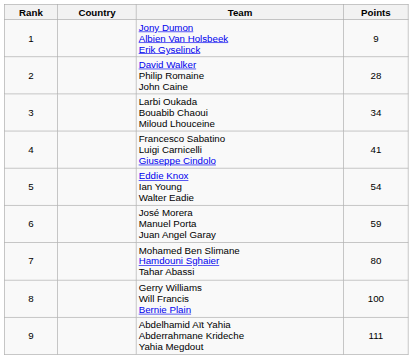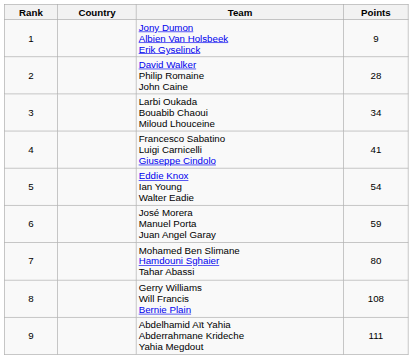Gerry Williams Will Francis Bernie Plain | Points: 100 -> 108
